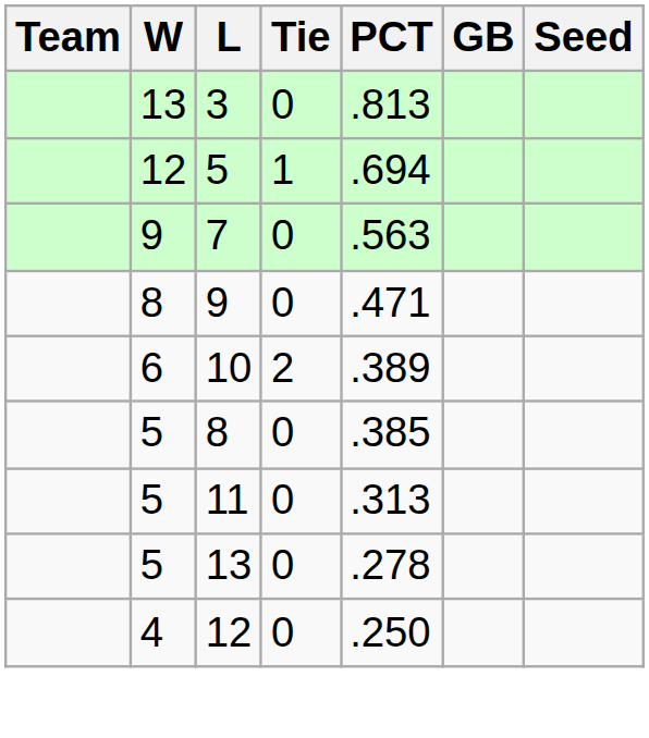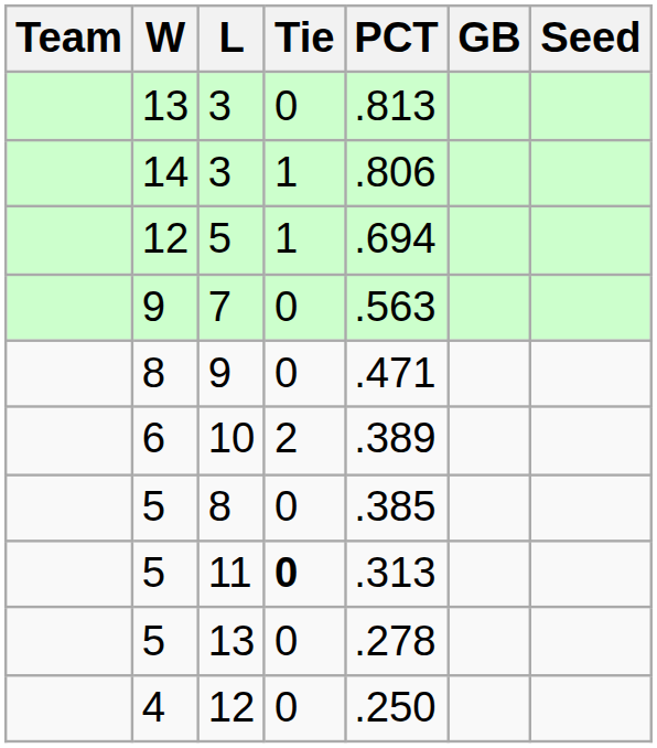+ row: 14 | 3 | 1 | .806
11 | Tie: normal -> bold
